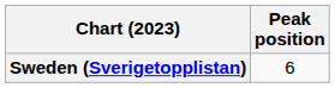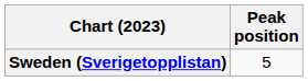Sweden (Sverigetopplistan) | Peak position: 6 -> 5
